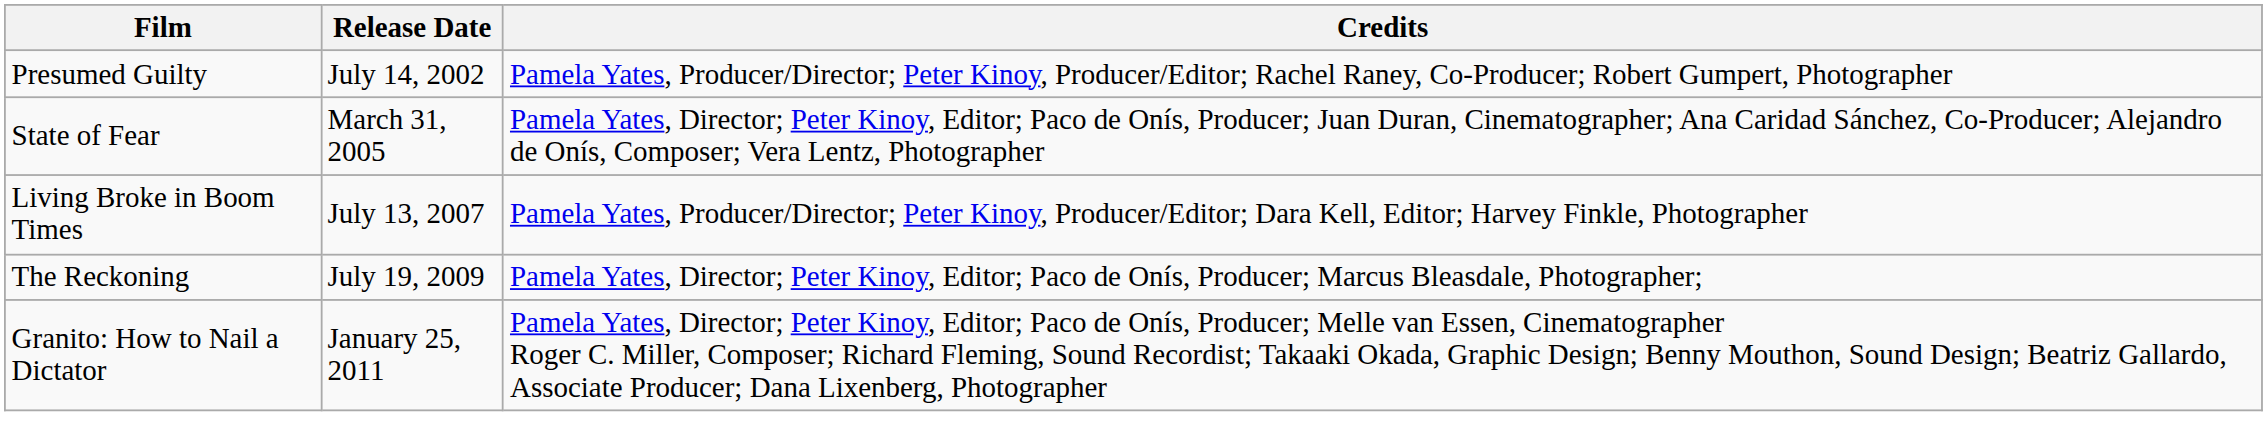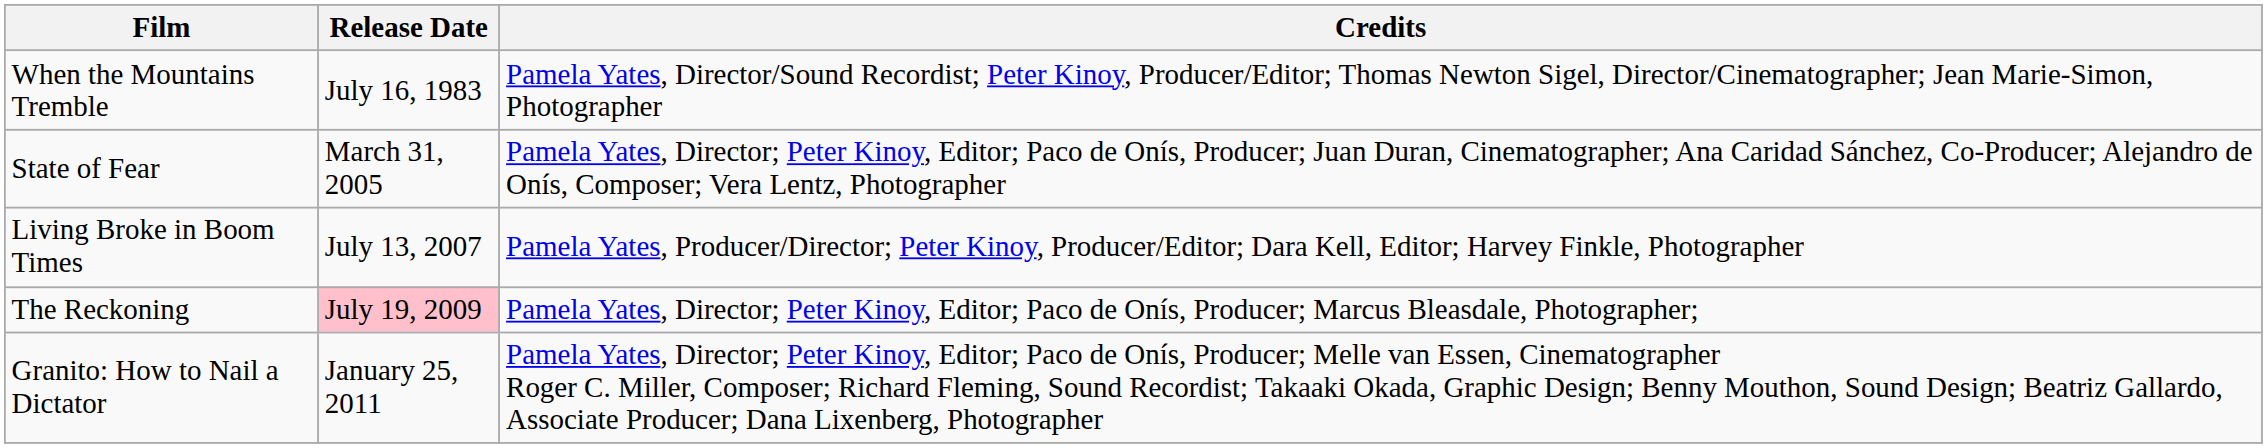+ row: When the Mountains Tremble | July 16, 1983 | Pamela Yates, Director/Sound Recordist; Peter Kinoy, Producer/Editor; Thomas Newton Sigel, Director/Cinematographer; Jean Marie-Simon, Photographer
- row: Presumed Guilty | July 14, 2002 | Pamela Yates, Producer/Director; Peter Kinoy, Producer/Editor; Rachel Raney, Co-Producer; Robert Gumpert, Photographer
The Reckoning | Release Date: no background -> pink background
